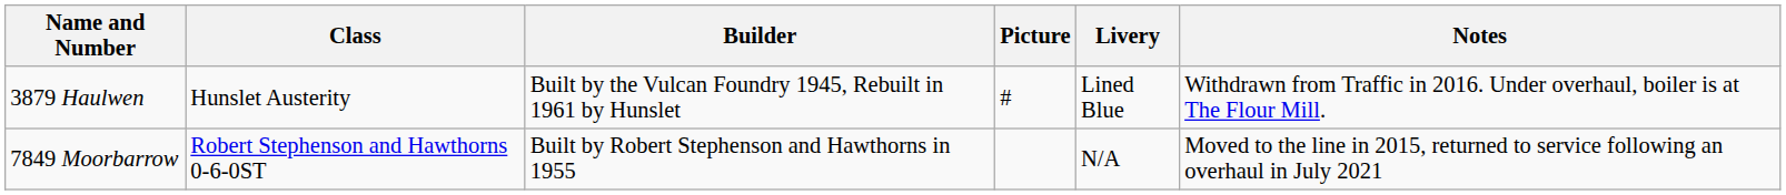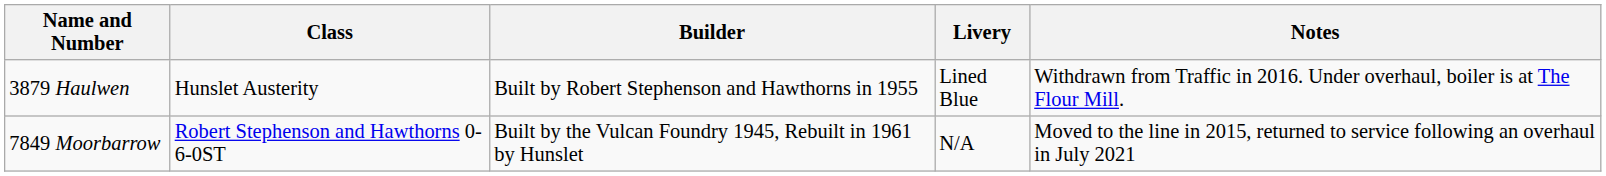- column: Picture | #
3879 Haulwen | Builder: Built by the Vulcan Foundry 1945, Rebuilt in 1961 by Hunslet -> Built by Robert Stephenson and Hawthorns in 1955
7849 Moorbarrow | Builder: Built by Robert Stephenson and Hawthorns in 1955 -> Built by the Vulcan Foundry 1945, Rebuilt in 1961 by Hunslet
